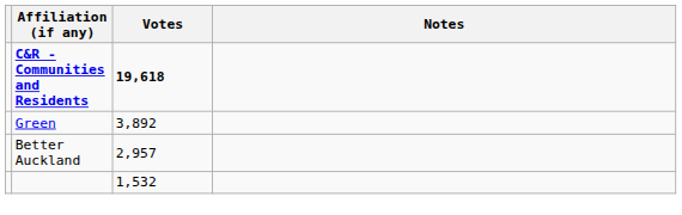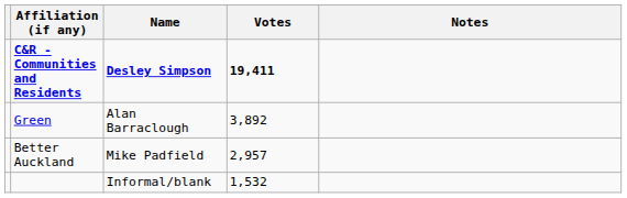+ column: Name | Desley Simpson | Alan Barraclough | Mike Padfield | Informal/blank
C&R - Communities and Residents | Votes: 19,618 -> 19,411
